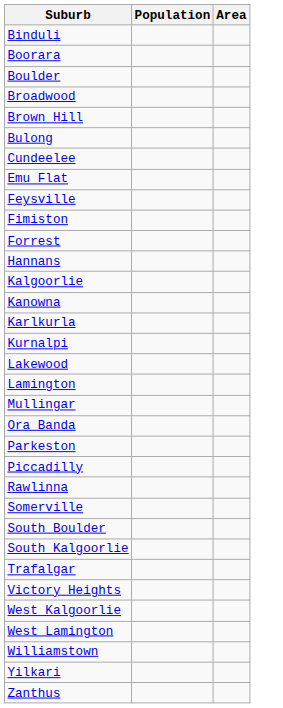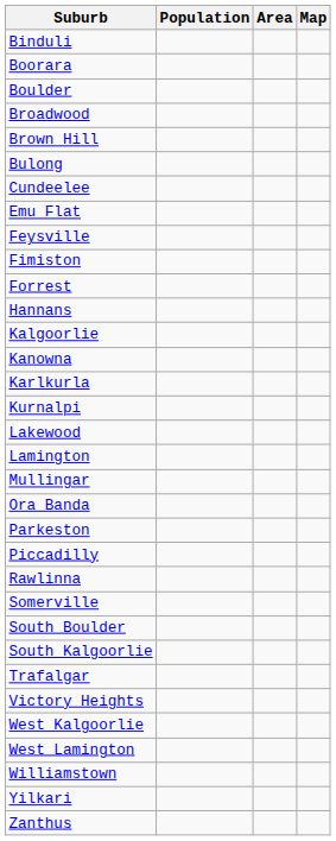+ column: Map
